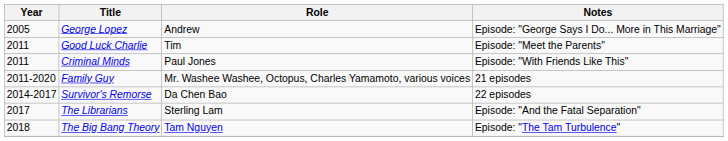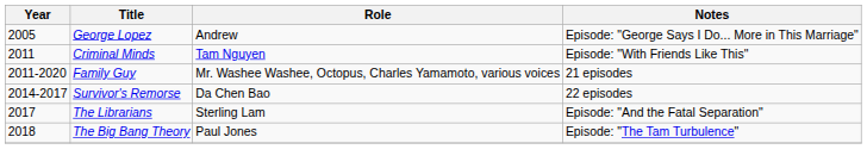- row: 2011 | Good Luck Charlie | Tim | Episode: "Meet the Parents"
Criminal Minds | Role: Paul Jones -> Tam Nguyen
The Big Bang Theory | Role: Tam Nguyen -> Paul Jones
